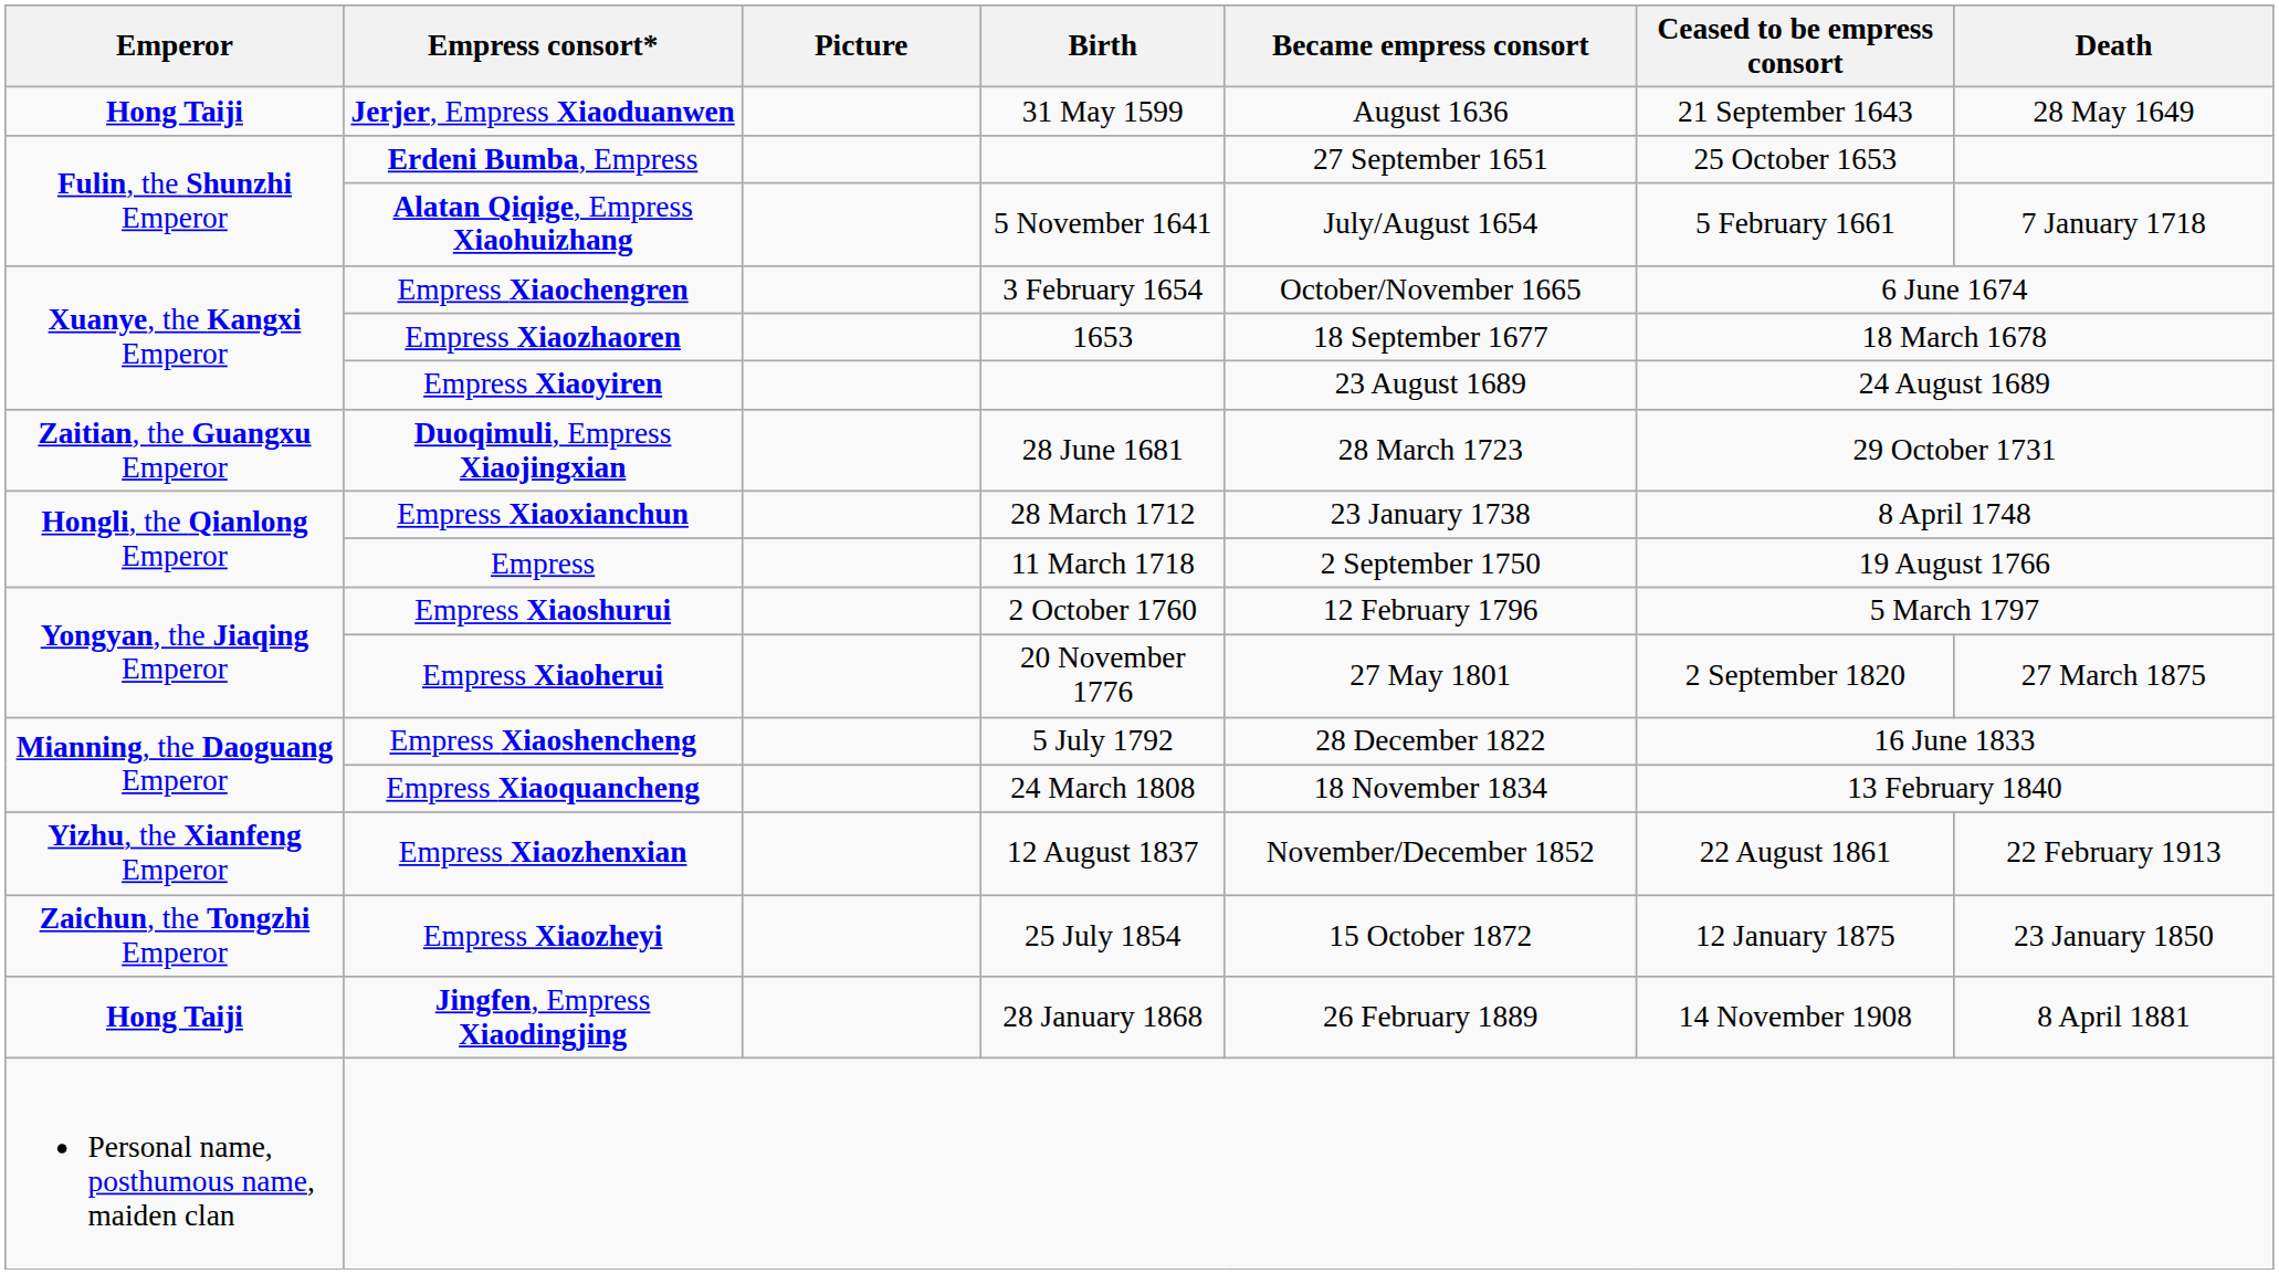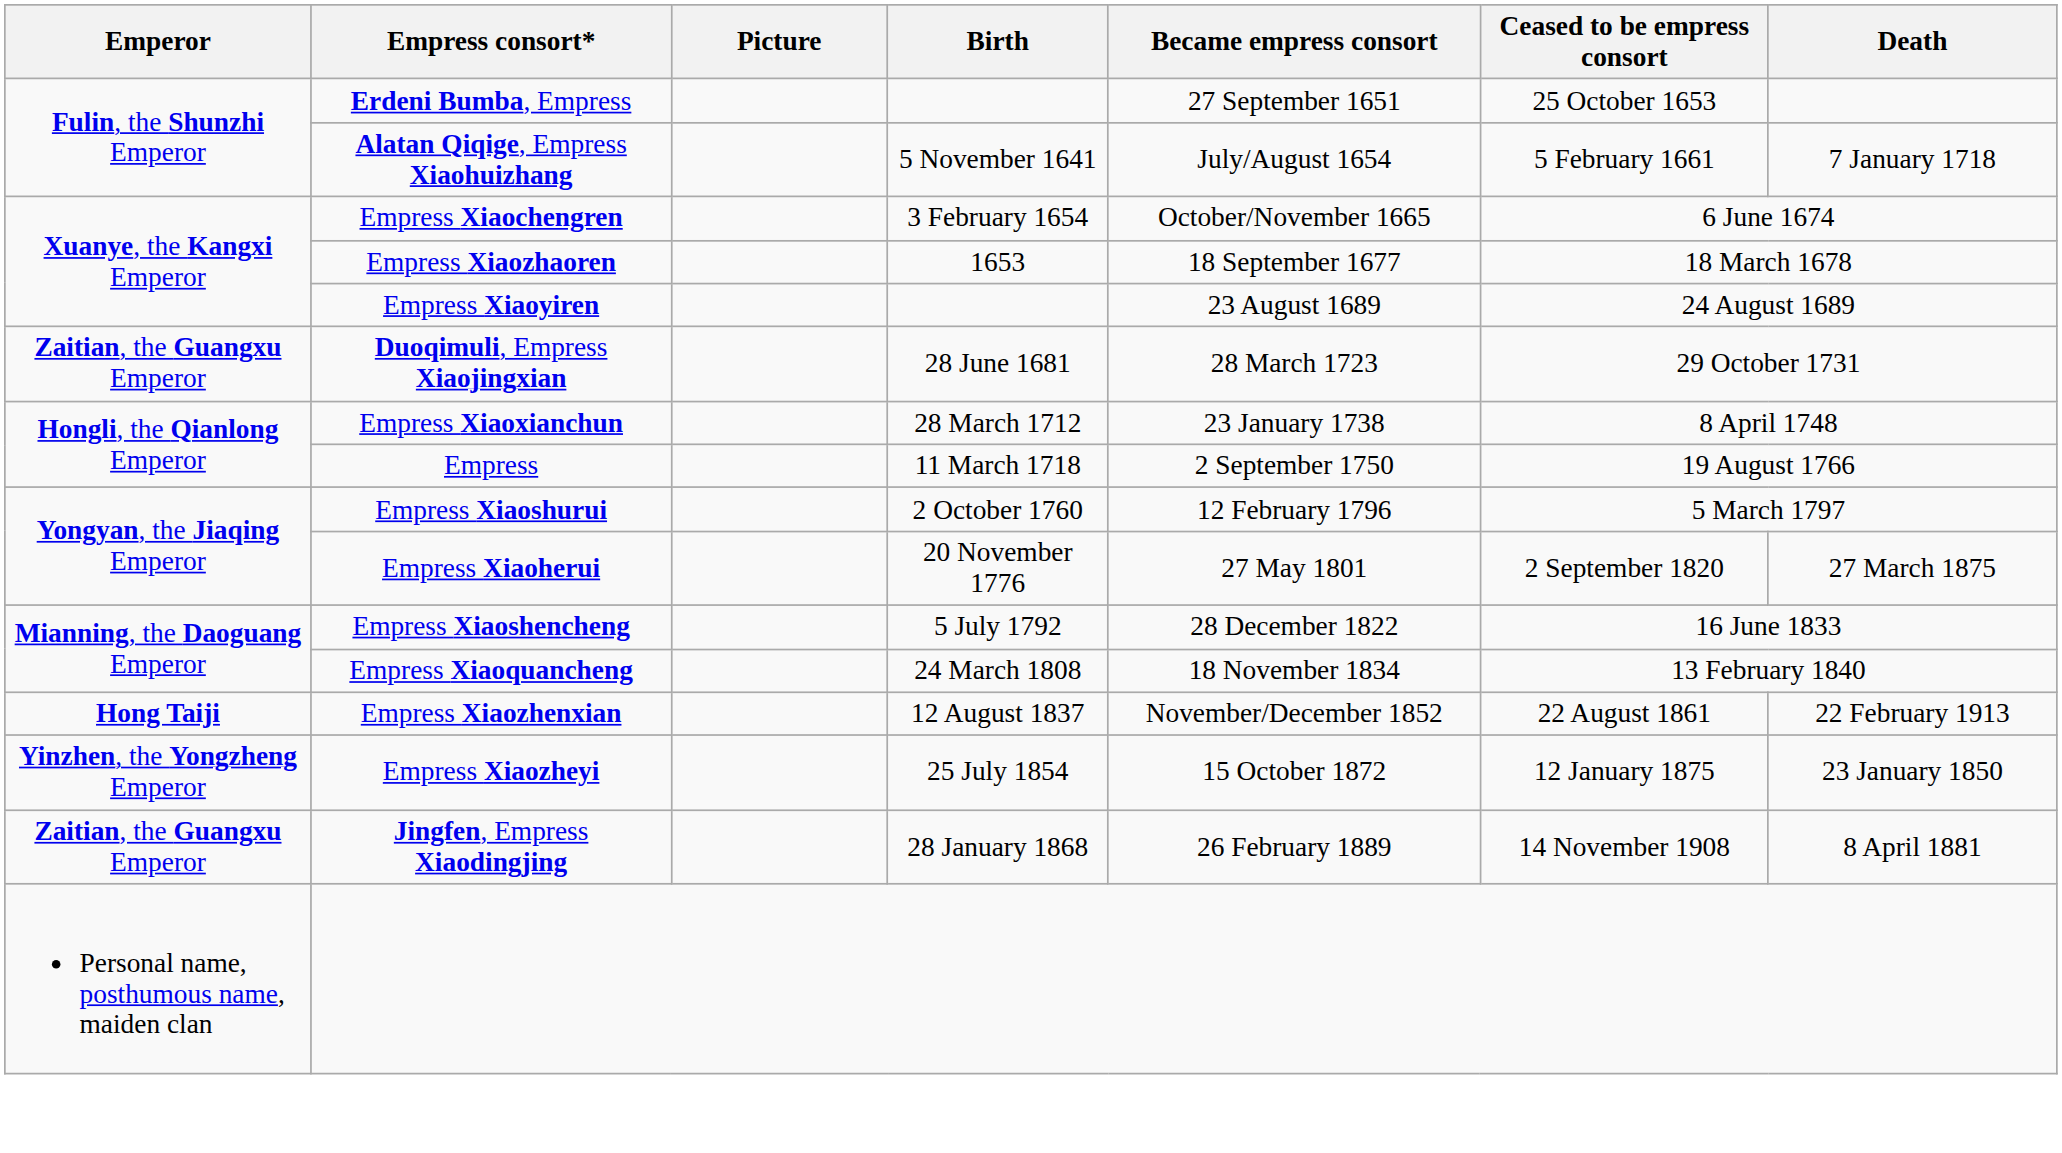- row: Hong Taiji | Jerjer, Empress Xiaoduanwen | 31 May 1599 | August 1636 | 21 September 1643 | 28 May 1649
Empress Xiaozhenxian | Emperor: Yizhu, the Xianfeng Emperor -> Hong Taiji
Empress Xiaozheyi | Emperor: Zaichun, the Tongzhi Emperor -> Yinzhen, the Yongzheng Emperor
Jingfen, Empress Xiaodingjing | Emperor: Hong Taiji -> Zaitian, the Guangxu Emperor
